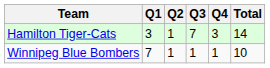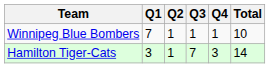rows swapped: Winnipeg Blue Bombers <-> Hamilton Tiger-Cats
